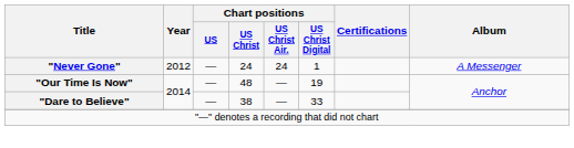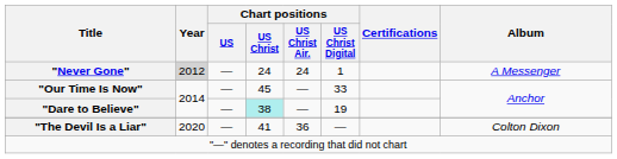"Never Gone" | Year: no background -> lightgrey background
"Our Time Is Now" | Chart positions / US Christ: 48 -> 45
"Our Time Is Now" | Chart positions / US Christ Digital: 19 -> 33
"Dare to Believe" | Chart positions / US Christ: no background -> paleturquoise background
"Dare to Believe" | Chart positions / US Christ Digital: 33 -> 19
+ row: "The Devil Is a Liar" | 2020 | — | 41 | 36 | — | Colton Dixon
